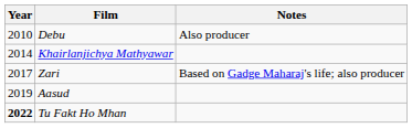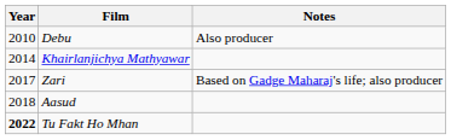Aasud | Year: 2019 -> 2018
